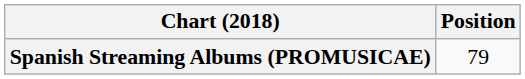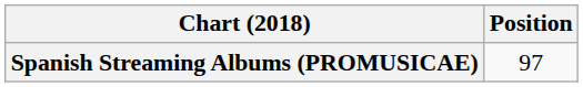Spanish Streaming Albums (PROMUSICAE) | Position: 79 -> 97
